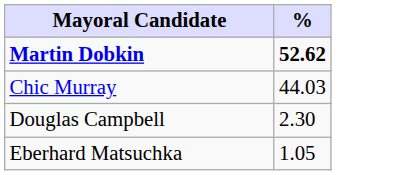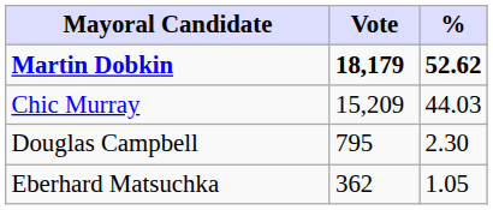+ column: Vote | 18,179 | 15,209 | 795 | 362
